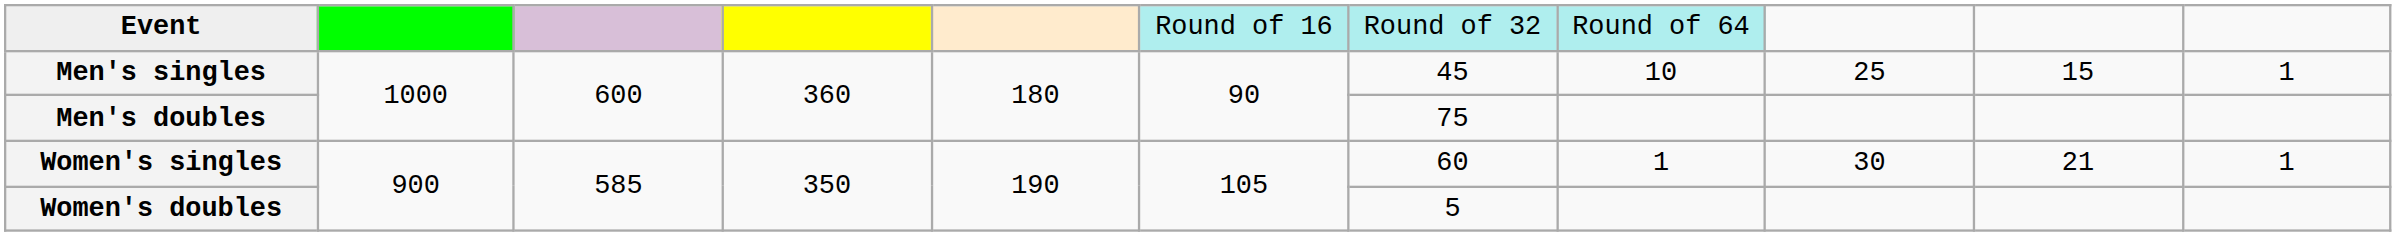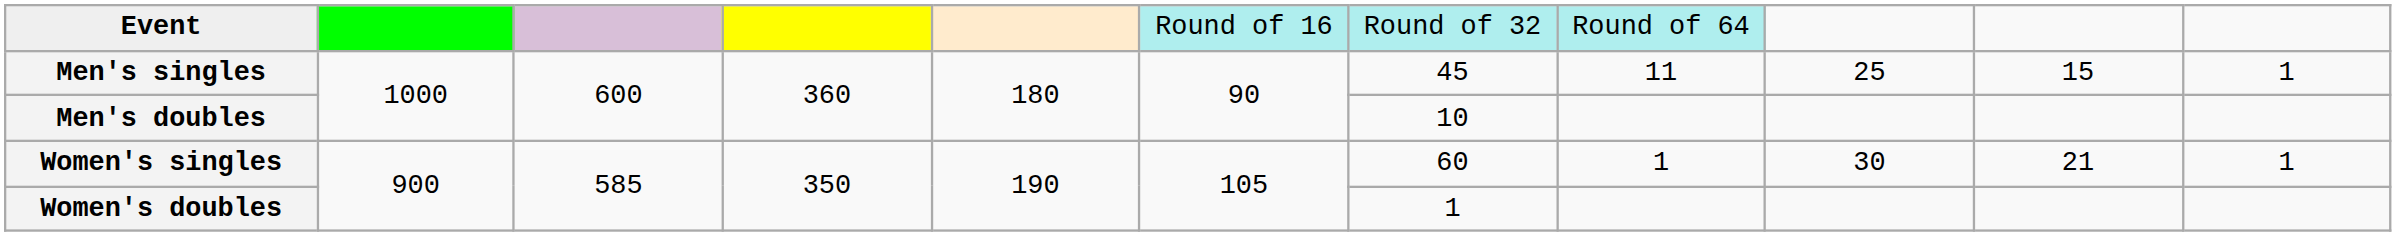Men's singles | column 8: 10 -> 11
Men's doubles | column 7: 75 -> 10
Women's doubles | column 7: 5 -> 1
